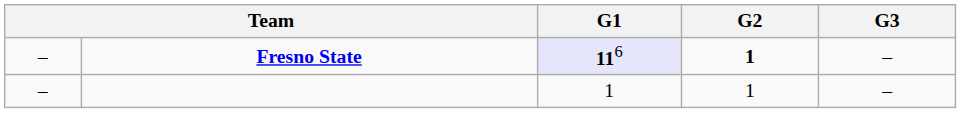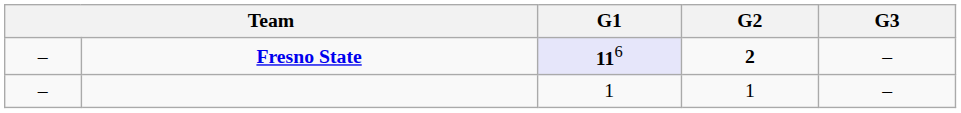Fresno State | G2: 1 -> 2
